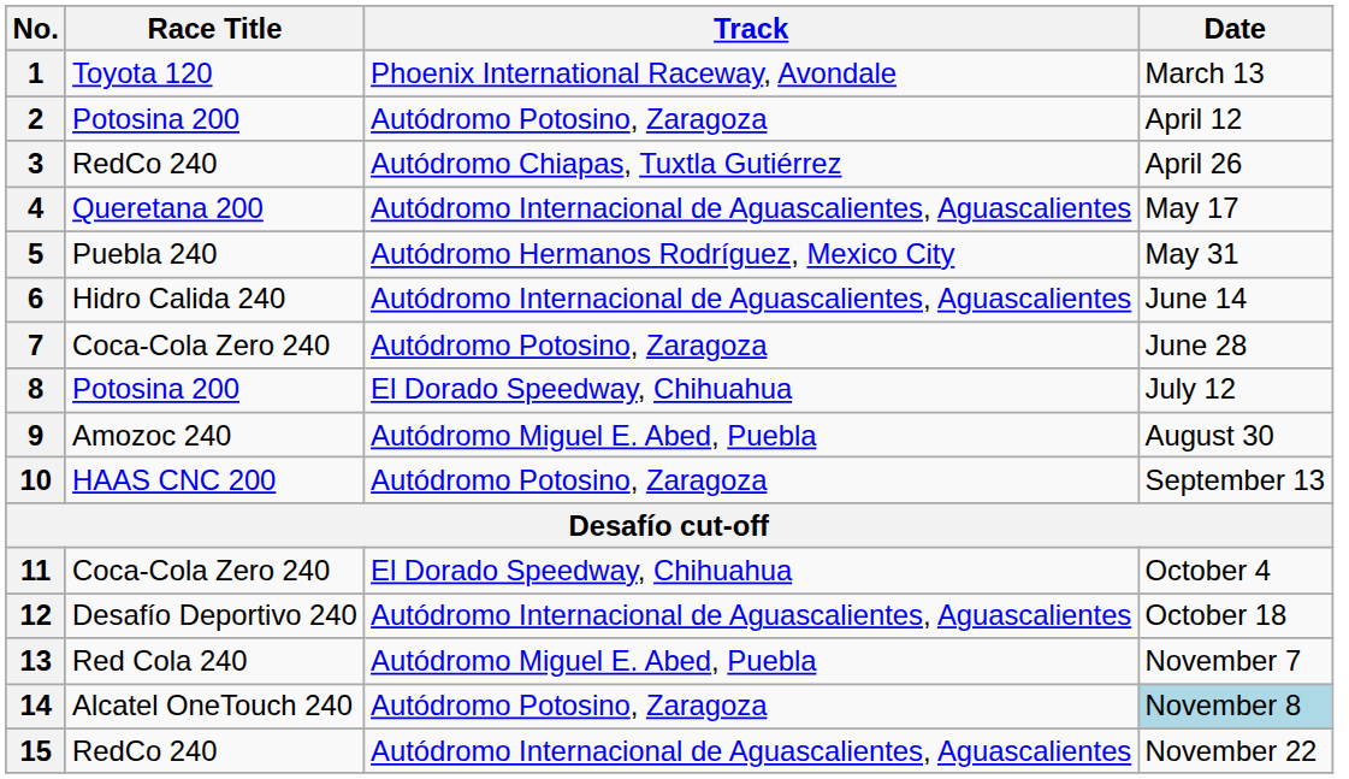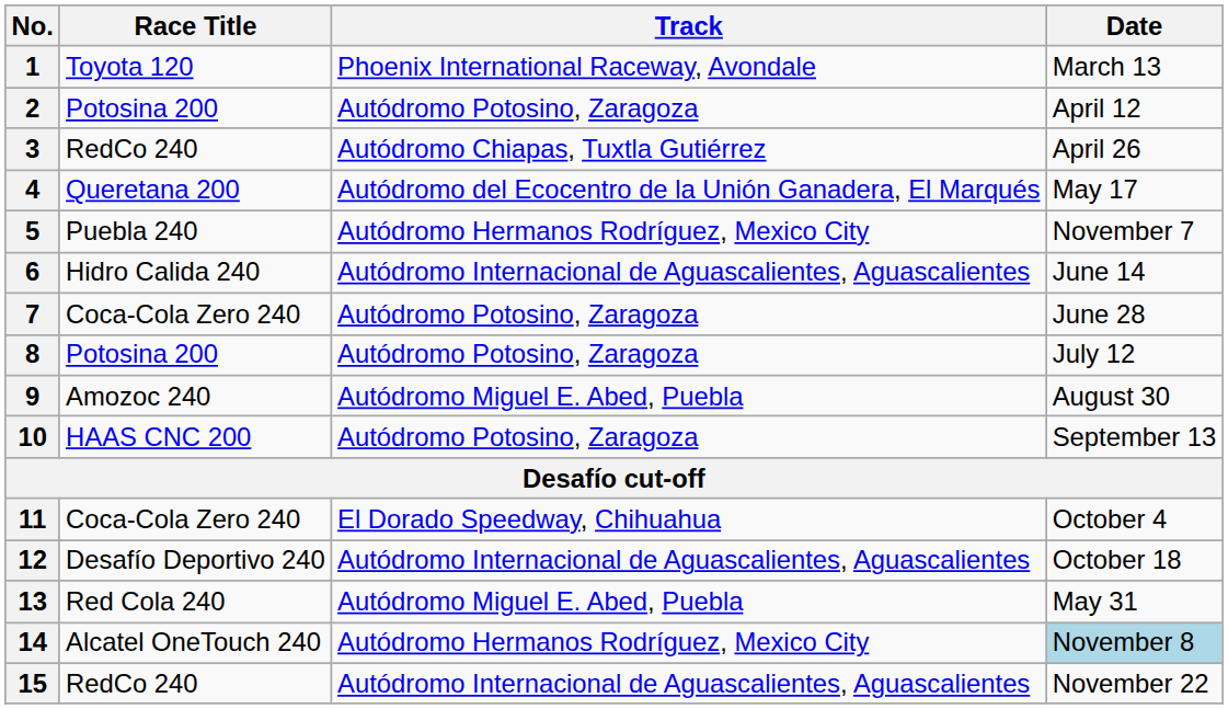4 | Track: Autódromo Internacional de Aguascalientes, Aguascalientes -> Autódromo del Ecocentro de la Unión Ganadera, El Marqués
5 | Date: May 31 -> November 7
8 | Track: El Dorado Speedway, Chihuahua -> Autódromo Potosino, Zaragoza
13 | Date: November 7 -> May 31
14 | Track: Autódromo Potosino, Zaragoza -> Autódromo Hermanos Rodríguez, Mexico City
